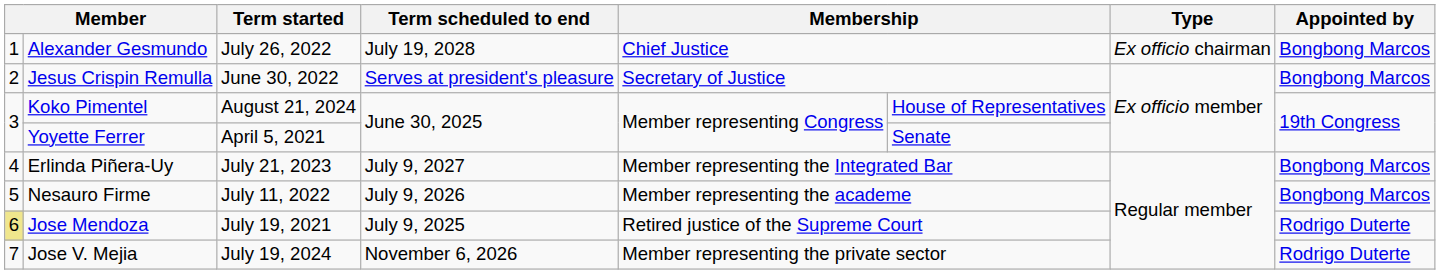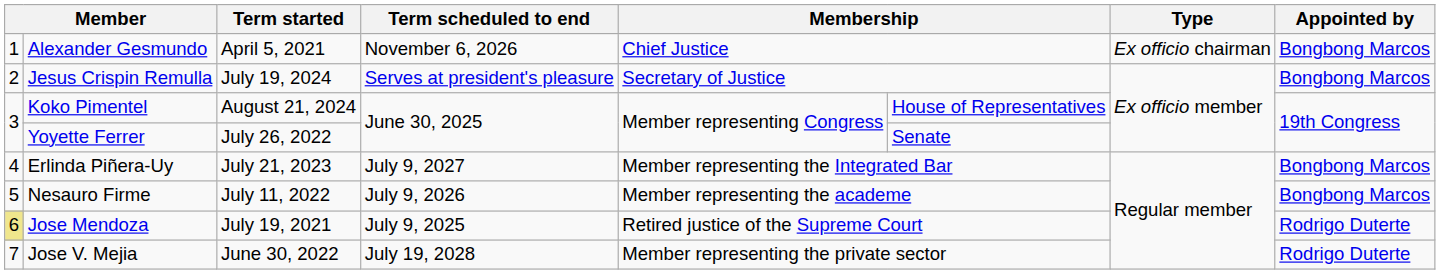Alexander Gesmundo | Term started: July 26, 2022 -> April 5, 2021
Alexander Gesmundo | Term scheduled to end: July 19, 2028 -> November 6, 2026
Jesus Crispin Remulla | Term started: June 30, 2022 -> July 19, 2024
Yoyette Ferrer | Term started: April 5, 2021 -> July 26, 2022
Jose V. Mejia | Term started: July 19, 2024 -> June 30, 2022
Jose V. Mejia | Term scheduled to end: November 6, 2026 -> July 19, 2028
